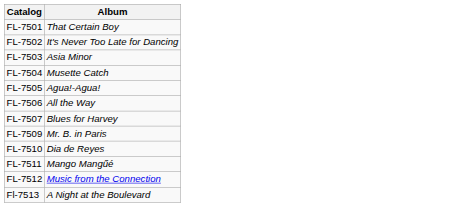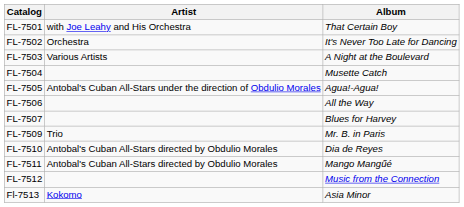+ column: Artist | with Joe Leahy and His Orchestra | Orchestra | Various Artists | Antobal's Cuban All-Stars under the direction of Obdulio Morales | Trio | Antobal's Cuban All-Stars directed by Obdulio Morales | Antobal's Cuban All-Stars directed by Obdulio Morales | Kokomo
FL-7503 | Album: Asia Minor -> A Night at the Boulevard
Fl-7513 | Album: A Night at the Boulevard -> Asia Minor
